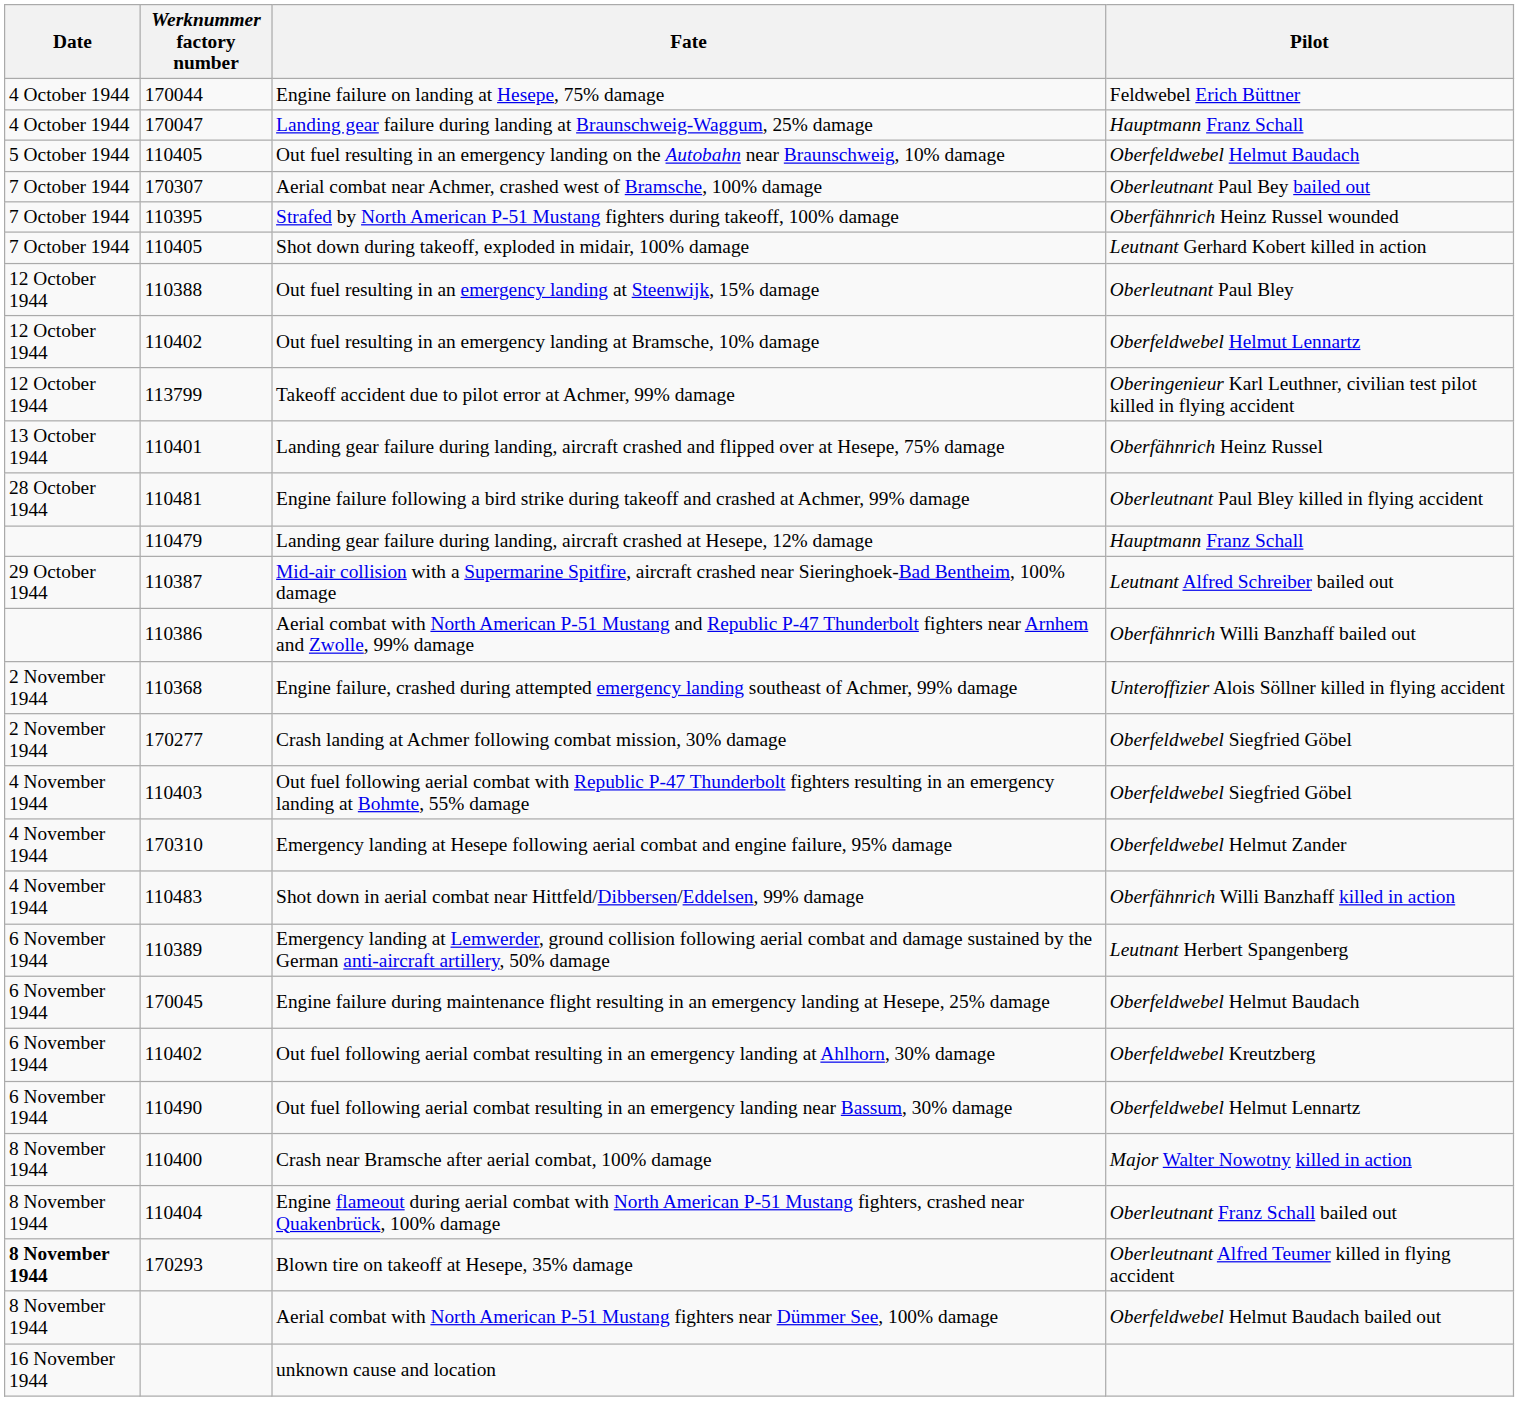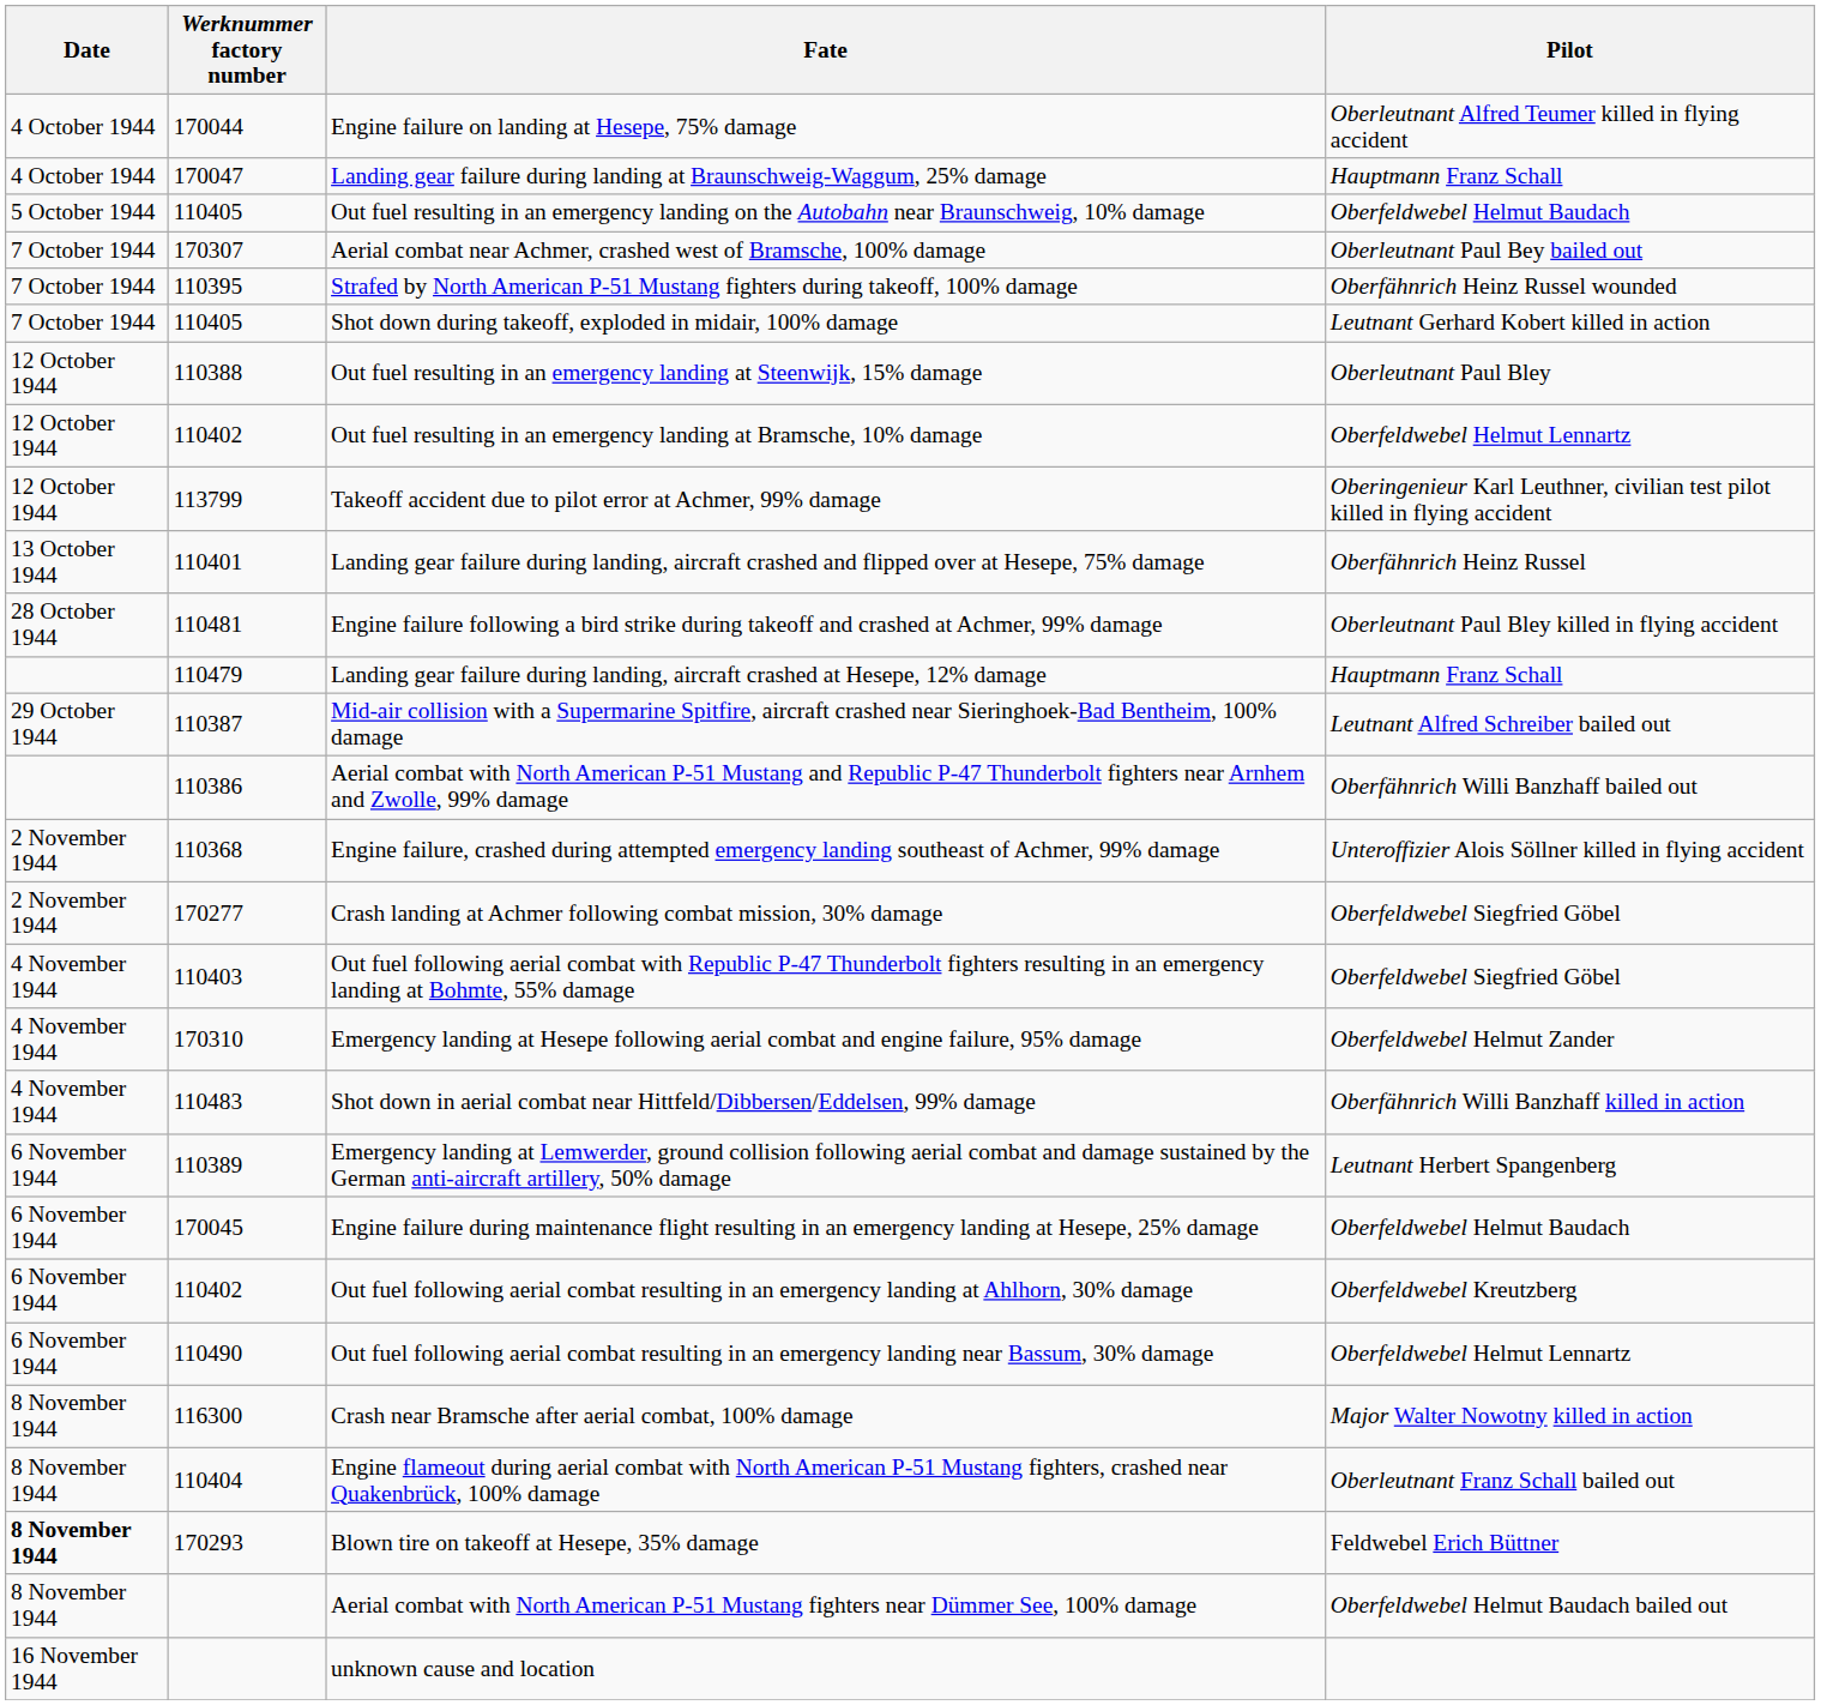Engine failure on landing at Hesepe, 75% damage | Pilot: Feldwebel Erich Büttner -> Oberleutnant Alfred Teumer killed in flying accident
Crash near Bramsche after aerial combat, 100% damage | Werknummer factory number: 110400 -> 116300
Blown tire on takeoff at Hesepe, 35% damage | Pilot: Oberleutnant Alfred Teumer killed in flying accident -> Feldwebel Erich Büttner
